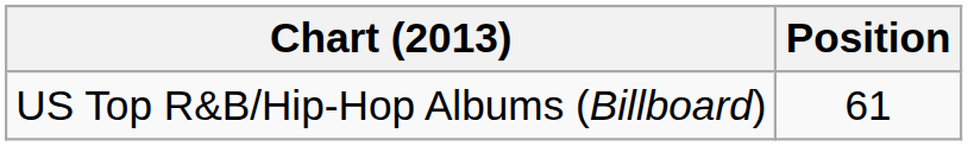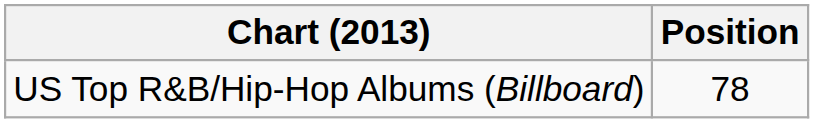US Top R&B/Hip-Hop Albums (Billboard) | Position: 61 -> 78
